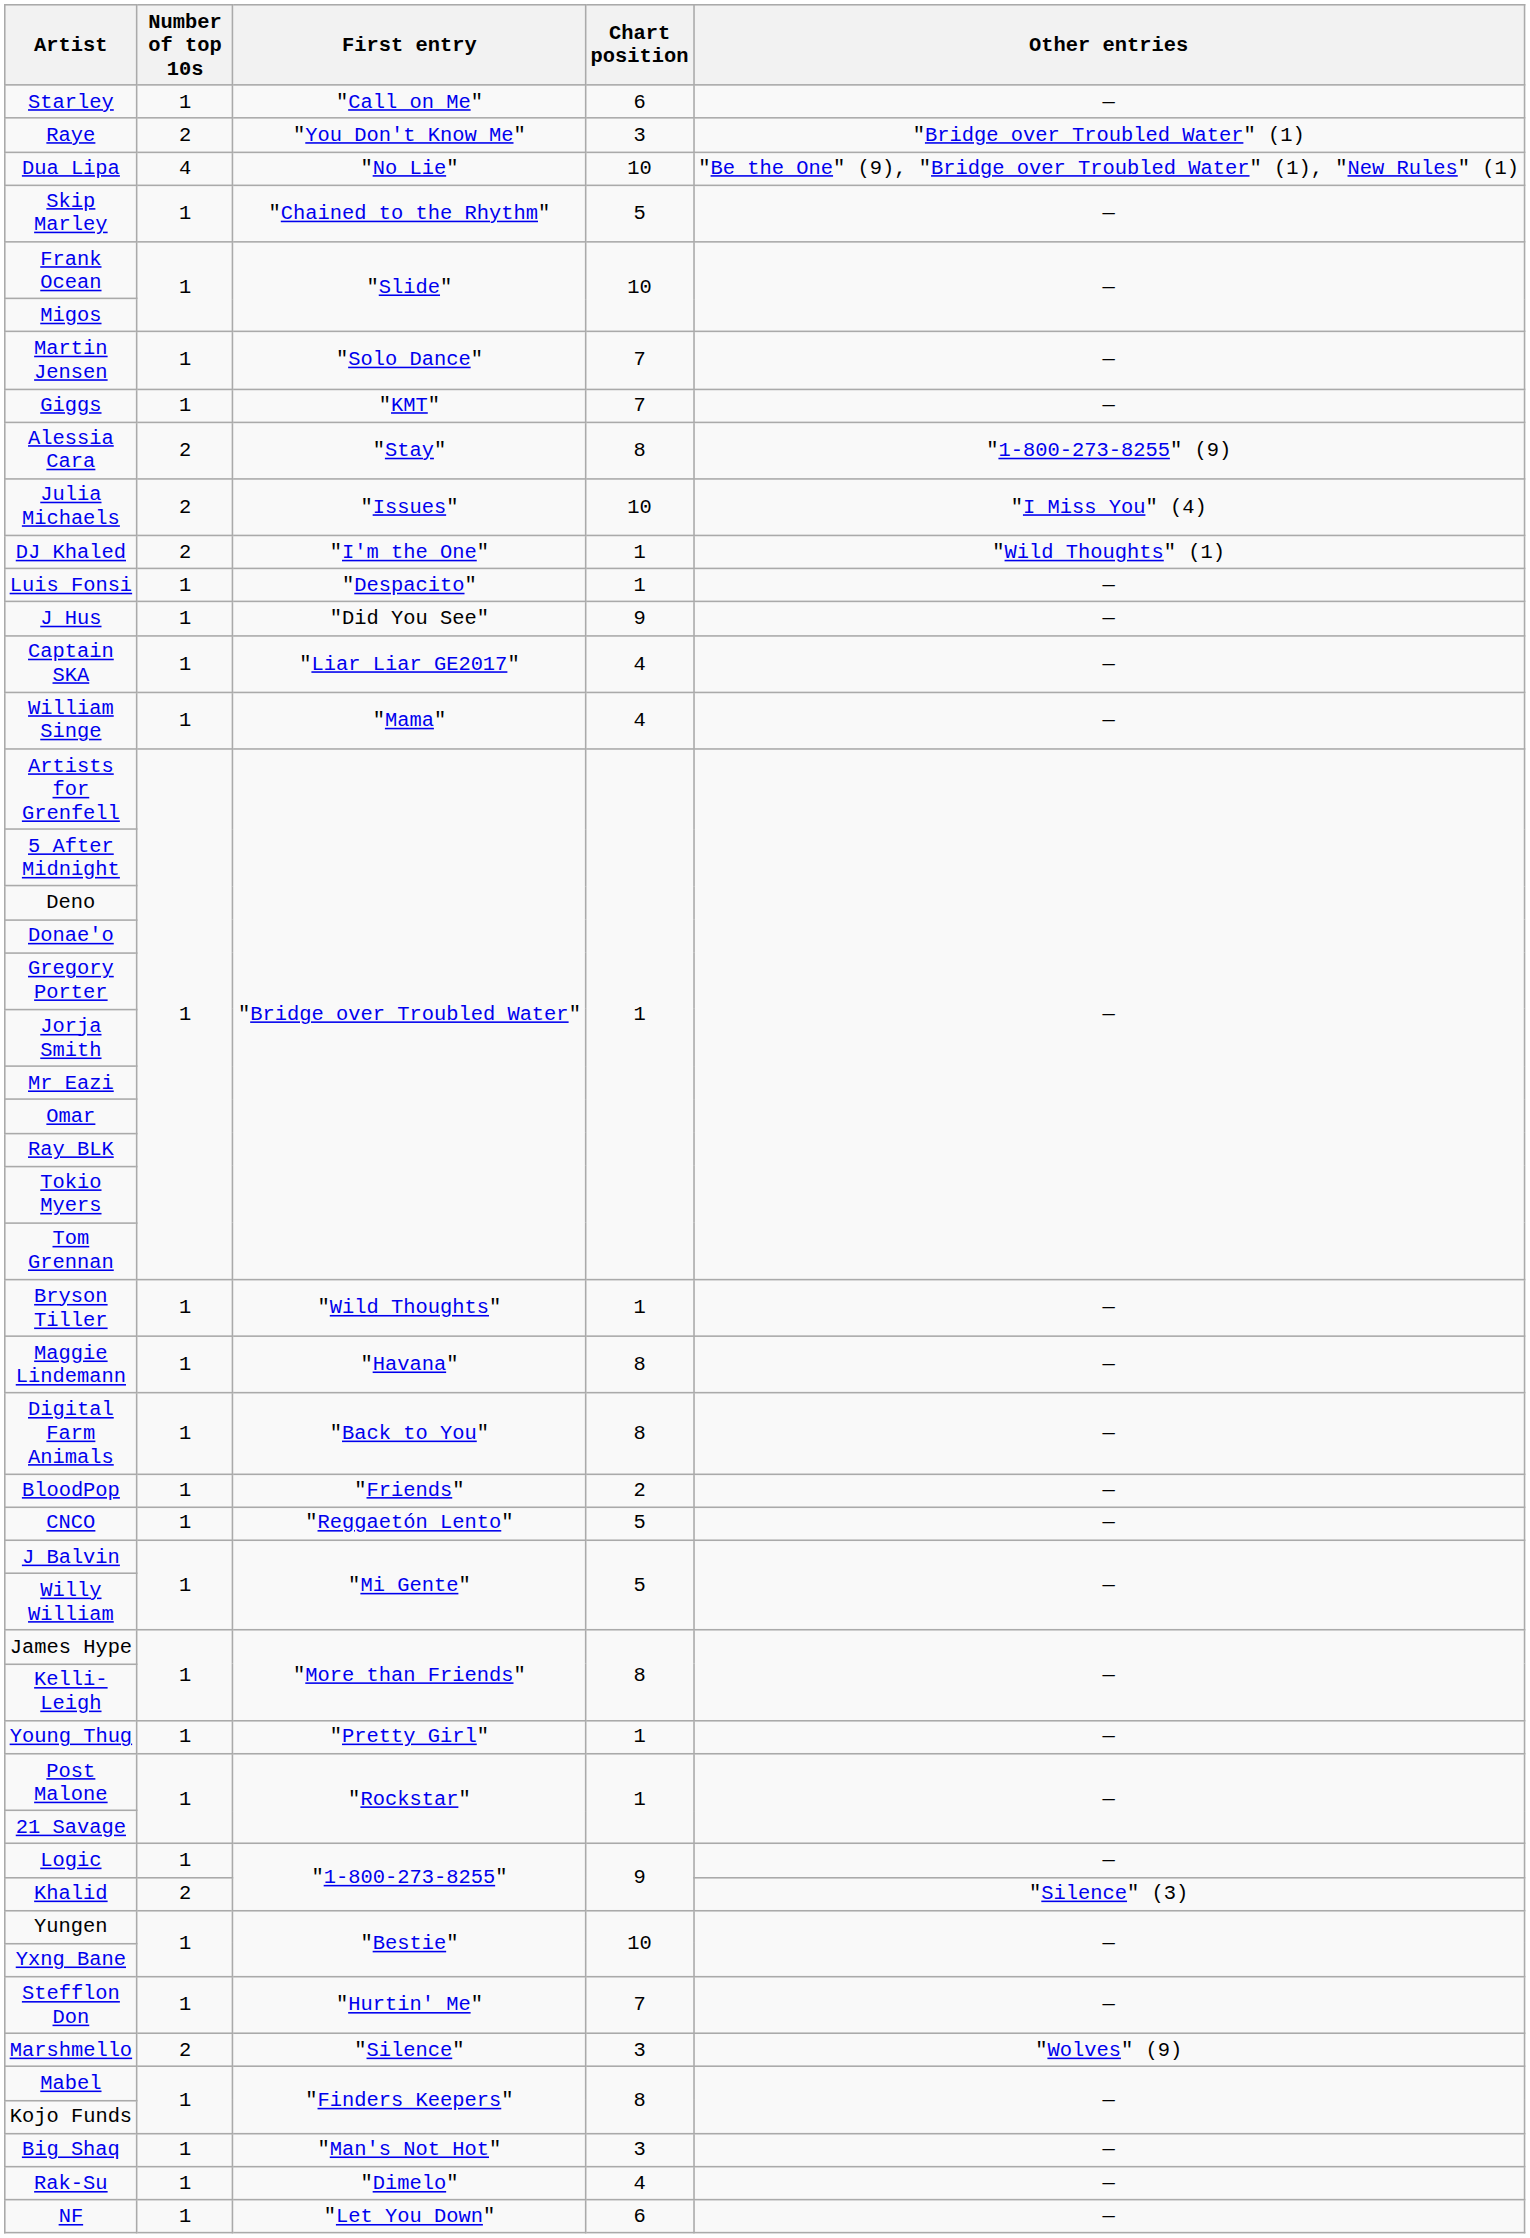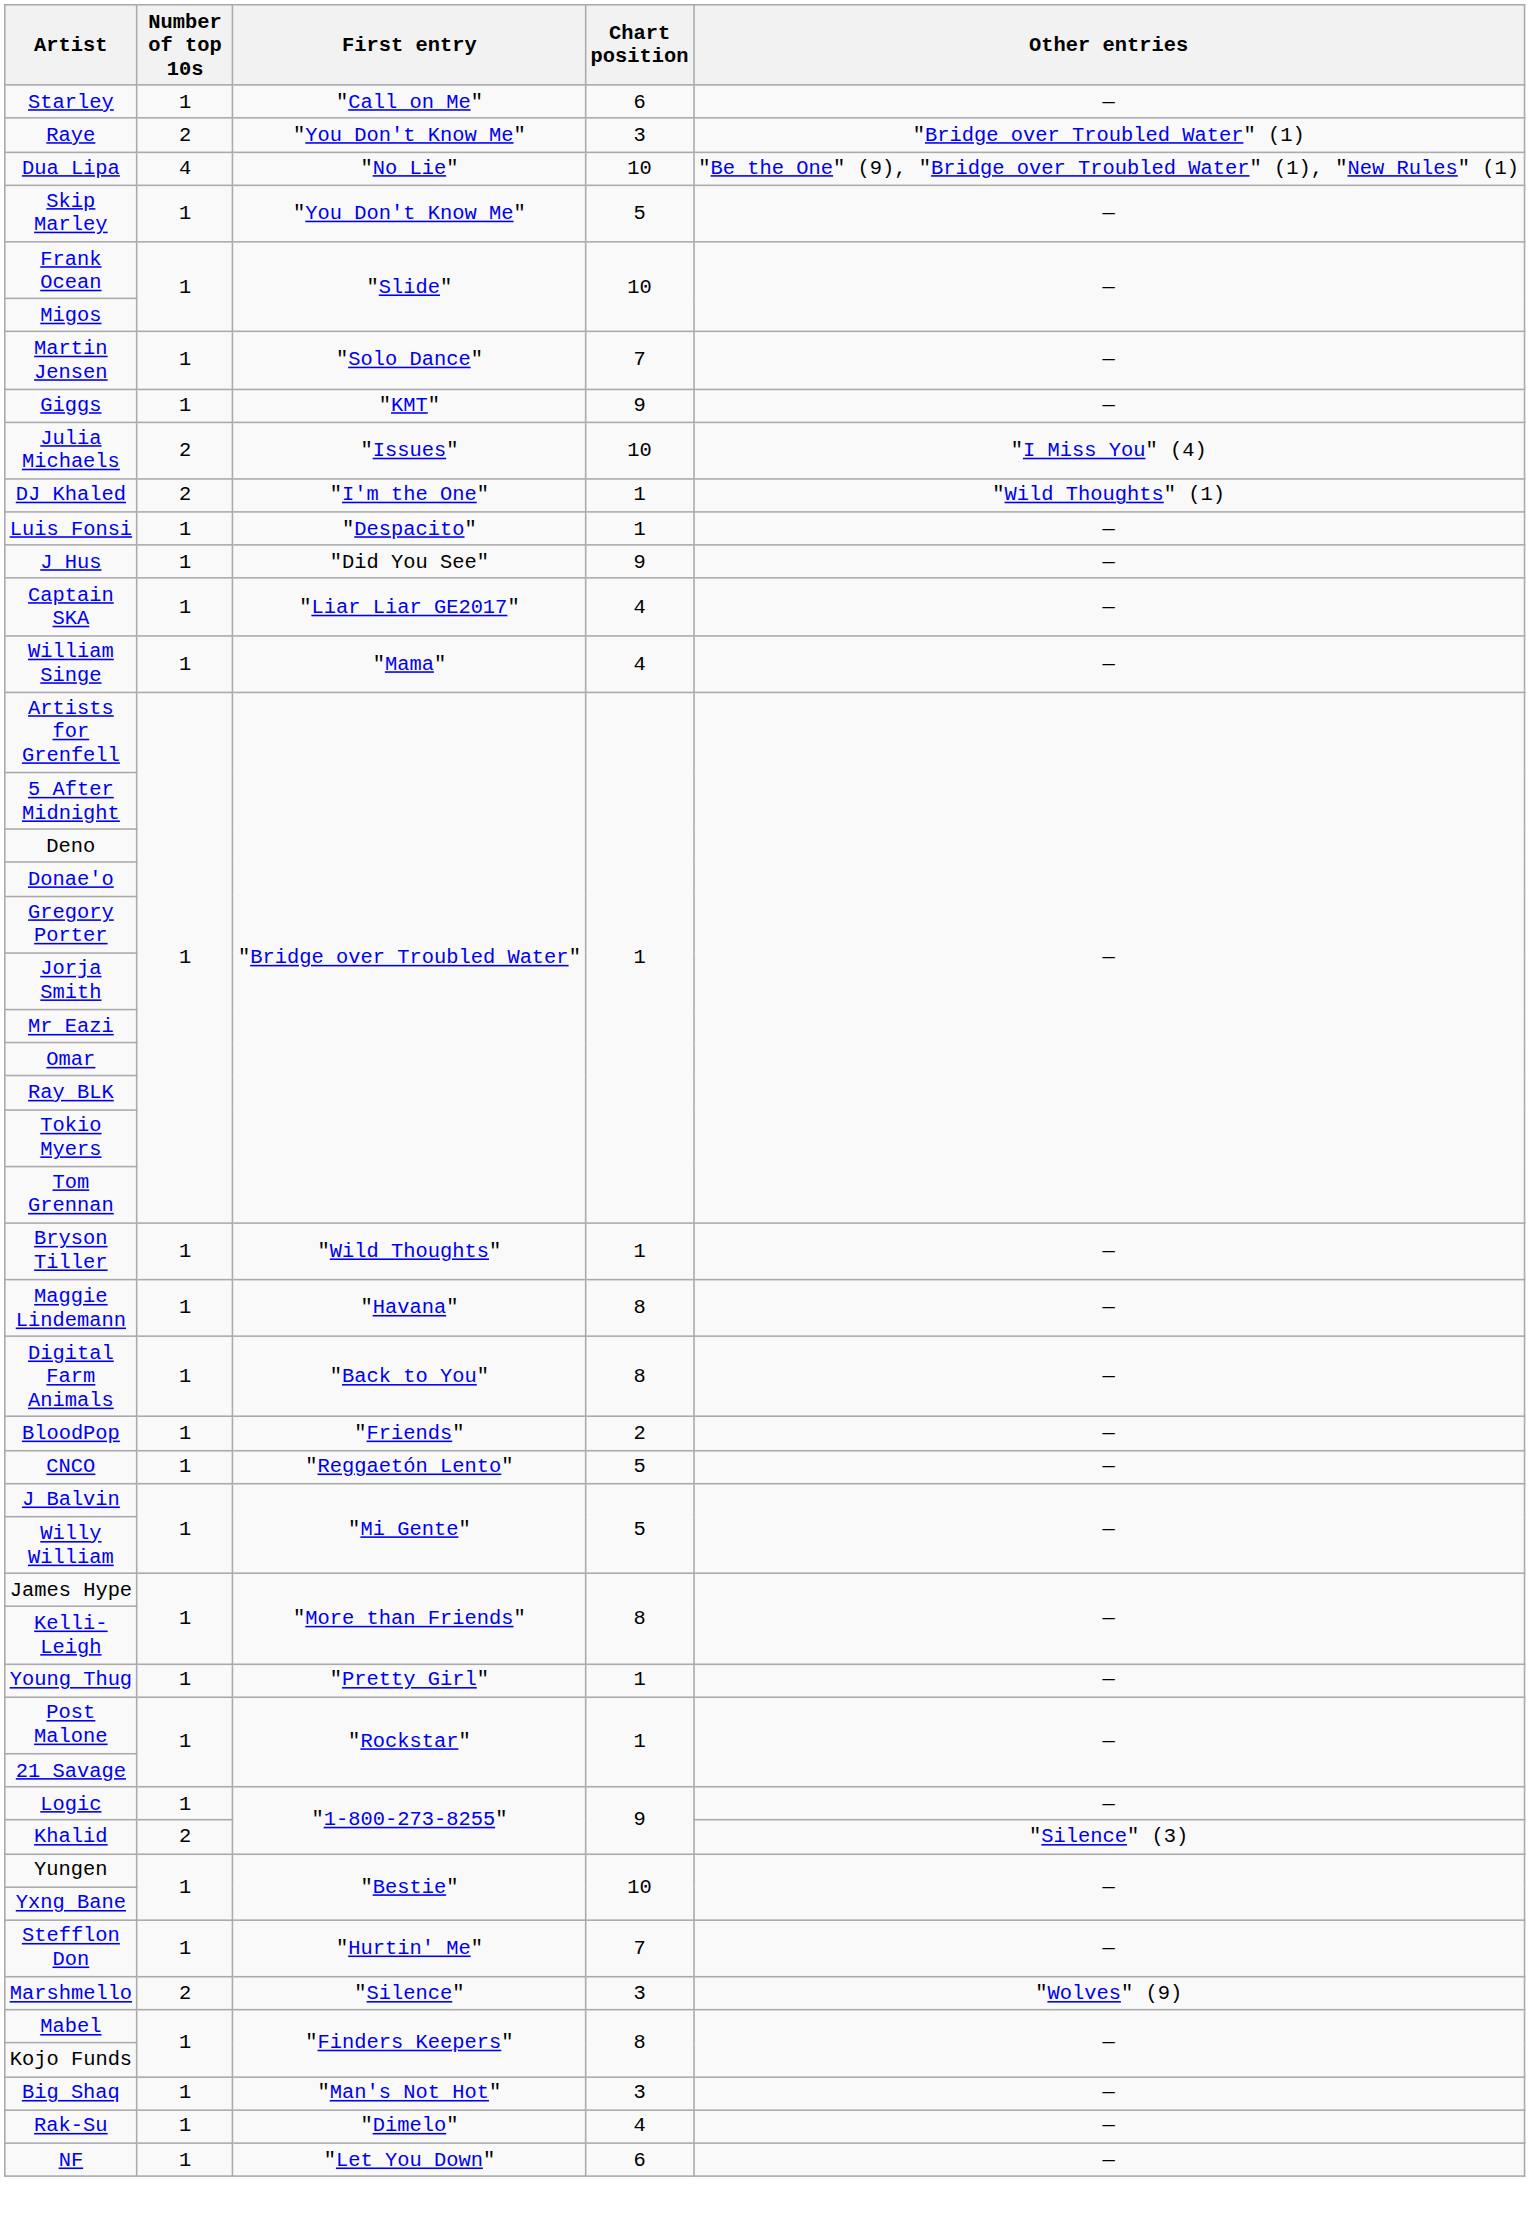Skip Marley | First entry: "Chained to the Rhythm" -> "You Don't Know Me"
Giggs | Chart position: 7 -> 9
- row: Alessia Cara | 2 | "Stay" | 8 | "1-800-273-8255" (9)
